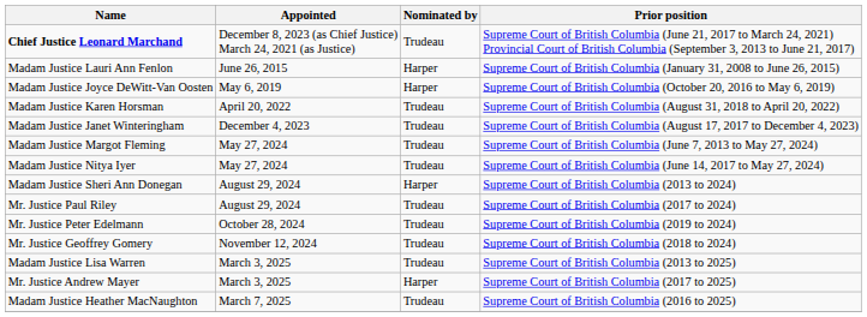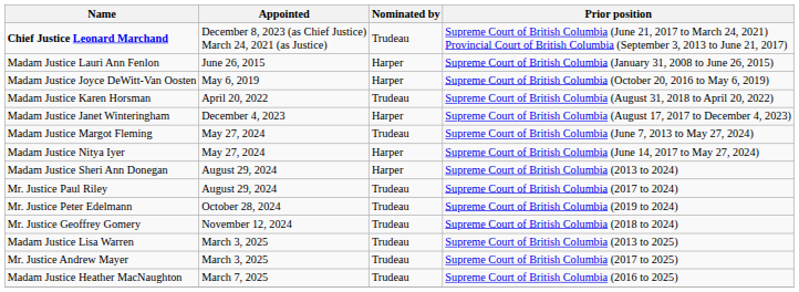Madam Justice Janet Winteringham | Nominated by: Trudeau -> Harper
Madam Justice Nitya Iyer | Nominated by: Trudeau -> Harper
Mr. Justice Andrew Mayer | Nominated by: Harper -> Trudeau
